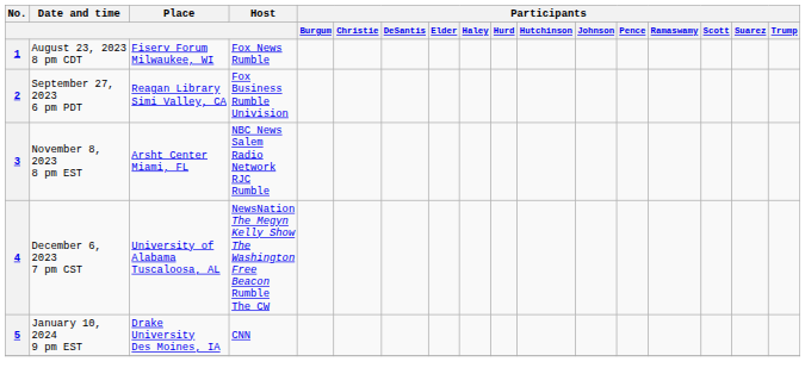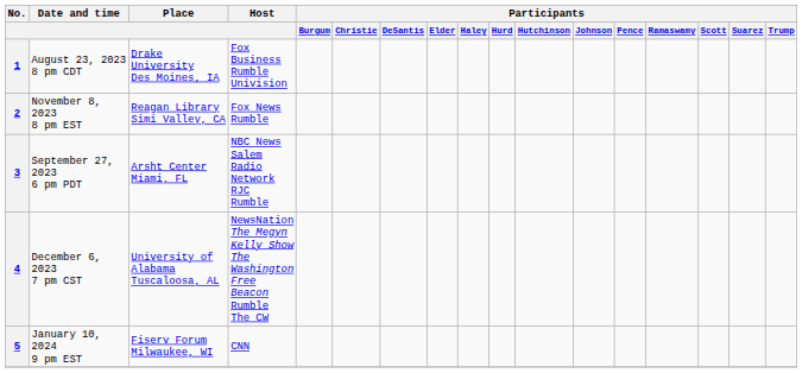1 | Place: Fiserv Forum Milwaukee, WI -> Drake University Des Moines, IA
1 | Host: Fox News Rumble -> Fox Business Rumble Univision
2 | Date and time: September 27, 2023 6 pm PDT -> November 8, 2023 8 pm EST
2 | Host: Fox Business Rumble Univision -> Fox News Rumble
3 | Date and time: November 8, 2023 8 pm EST -> September 27, 2023 6 pm PDT
5 | Place: Drake University Des Moines, IA -> Fiserv Forum Milwaukee, WI
